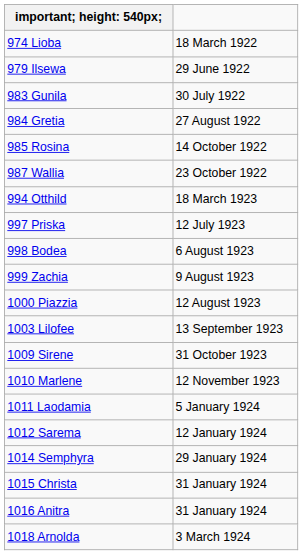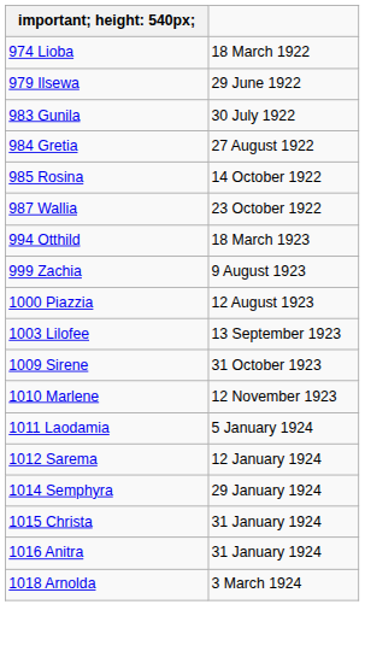- row: 997 Priska | 12 July 1923
- row: 998 Bodea | 6 August 1923
